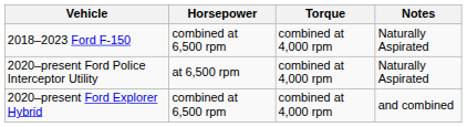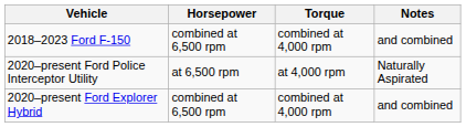2018–2023 Ford F-150 | Notes: Naturally Aspirated -> and combined
2020–present Ford Police Interceptor Utility | Torque: combined at 4,000 rpm -> at 4,000 rpm
